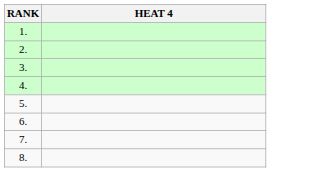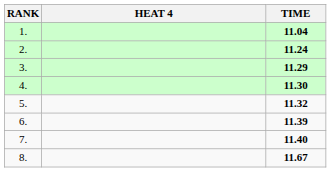+ column: TIME | 11.04 | 11.24 | 11.29 | 11.30 | 11.32 | 11.39 | 11.40 | 11.67
